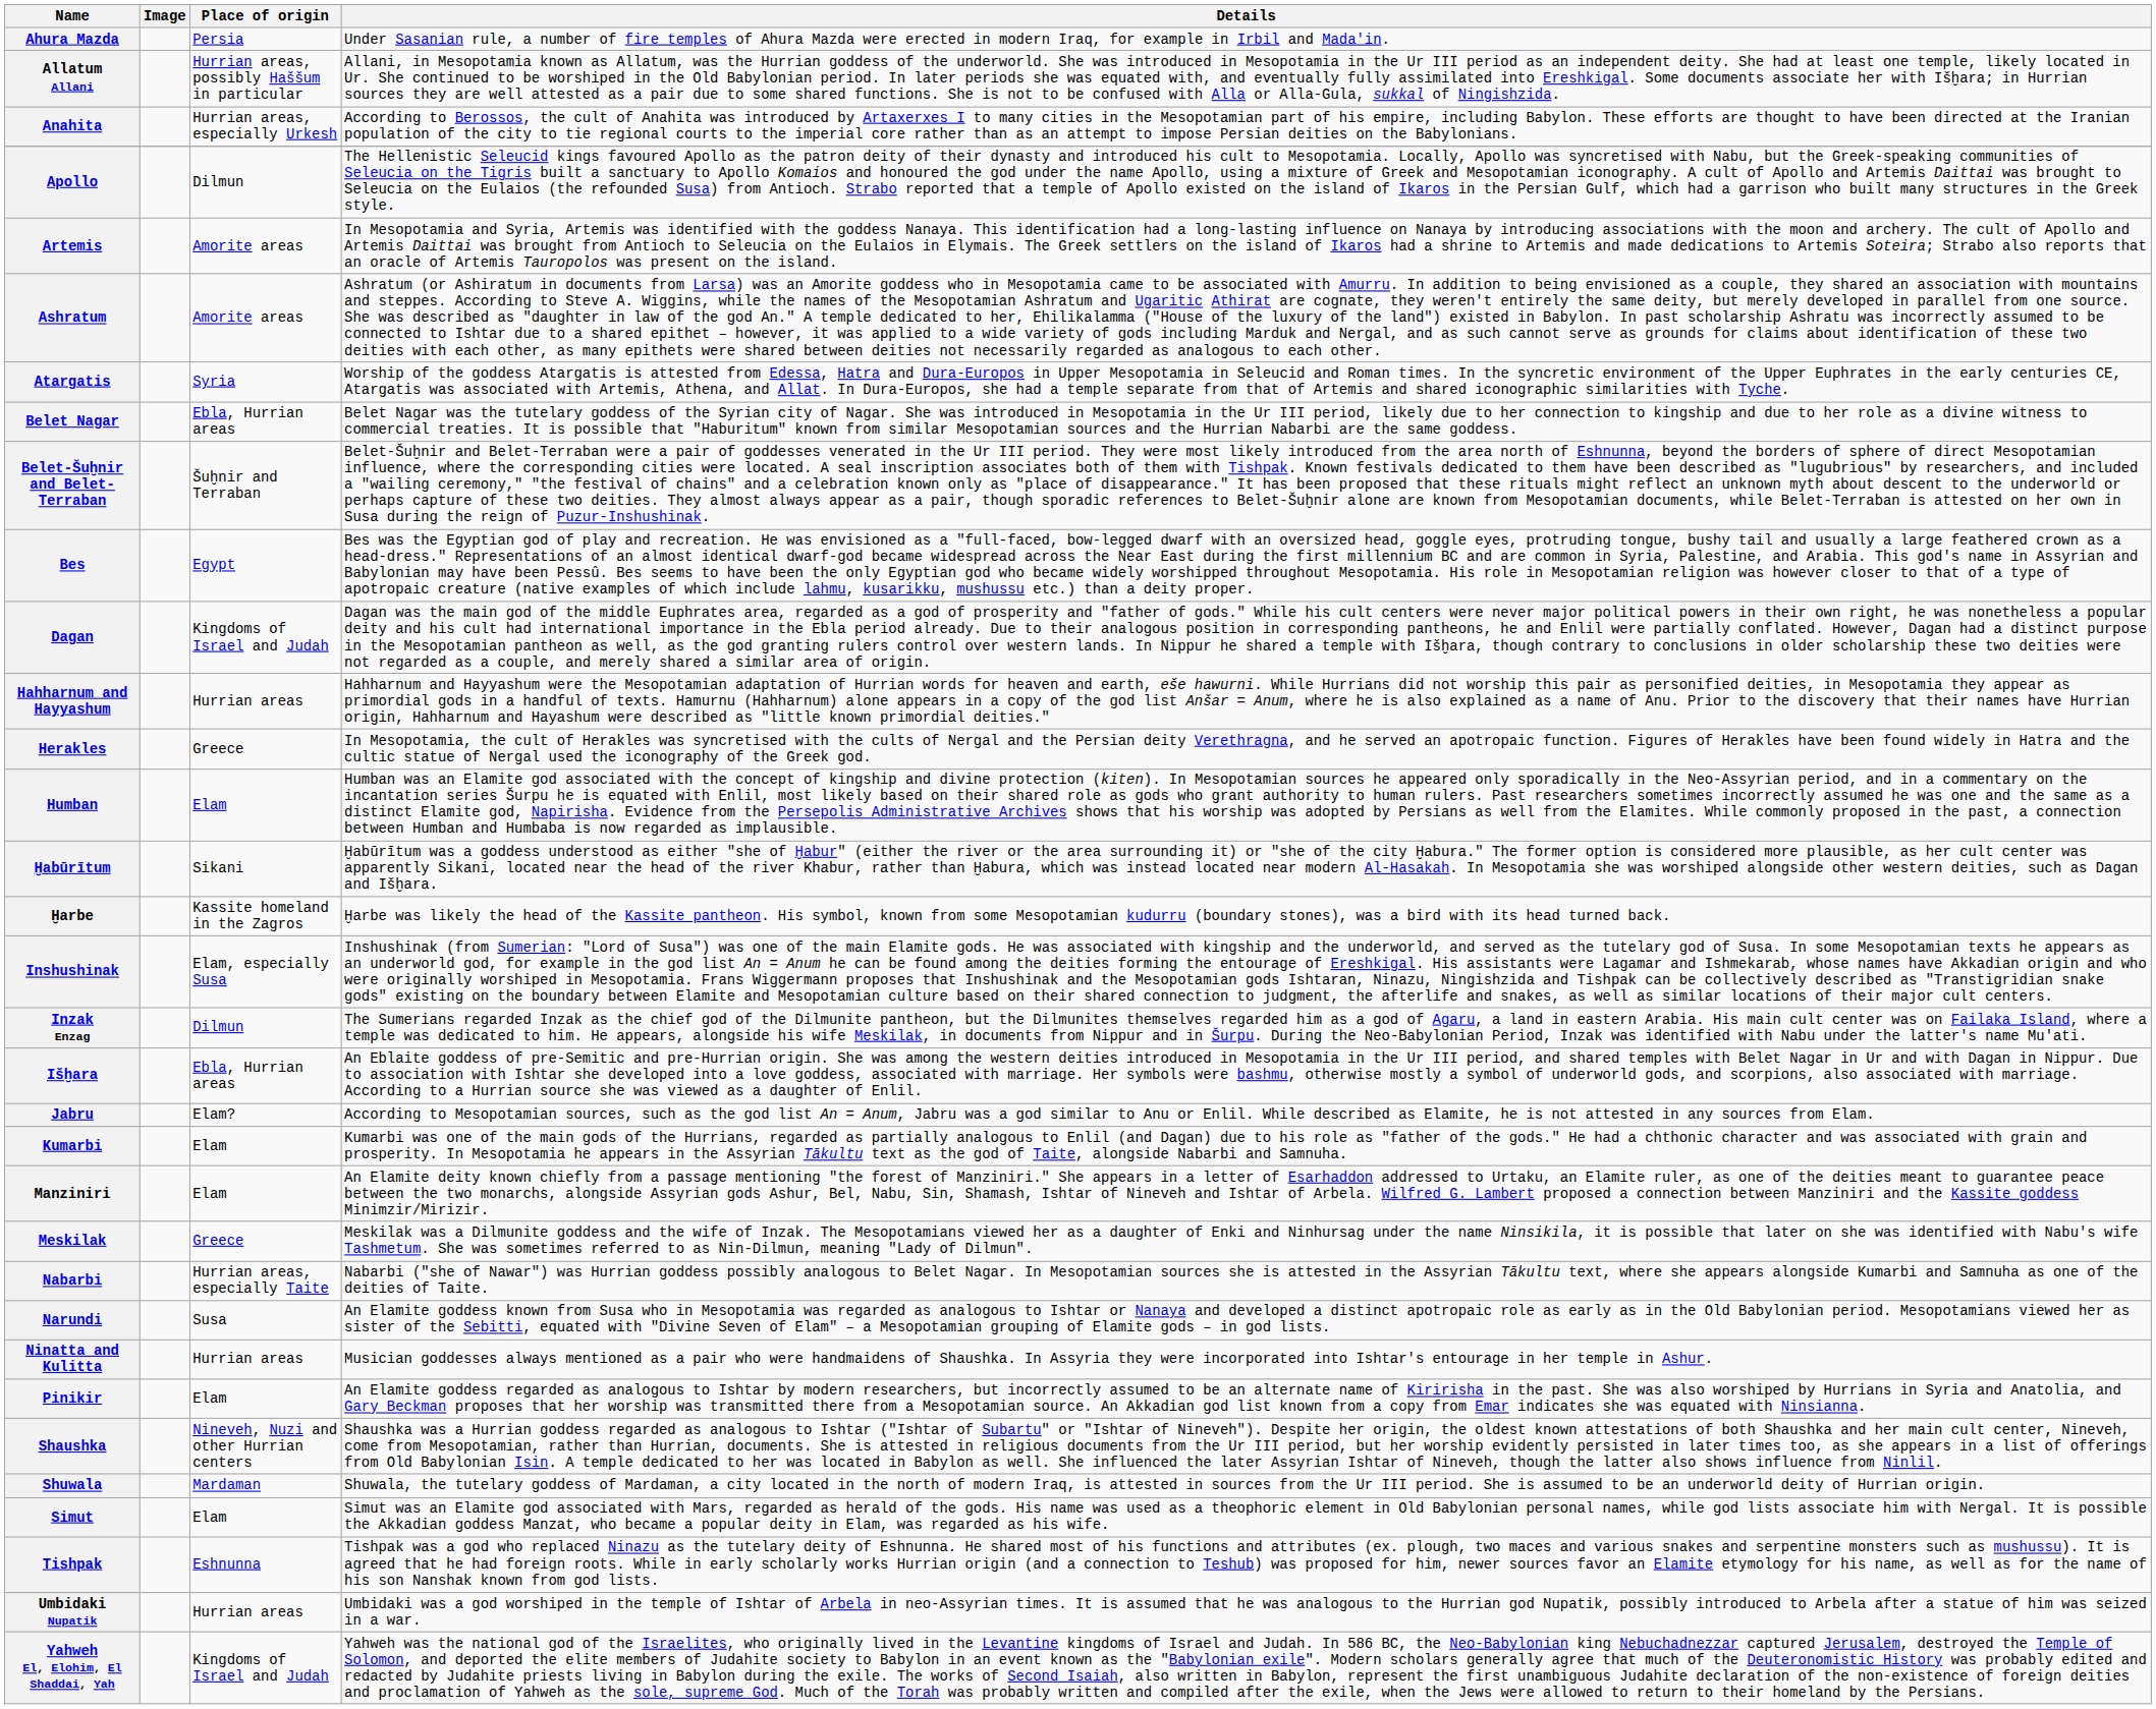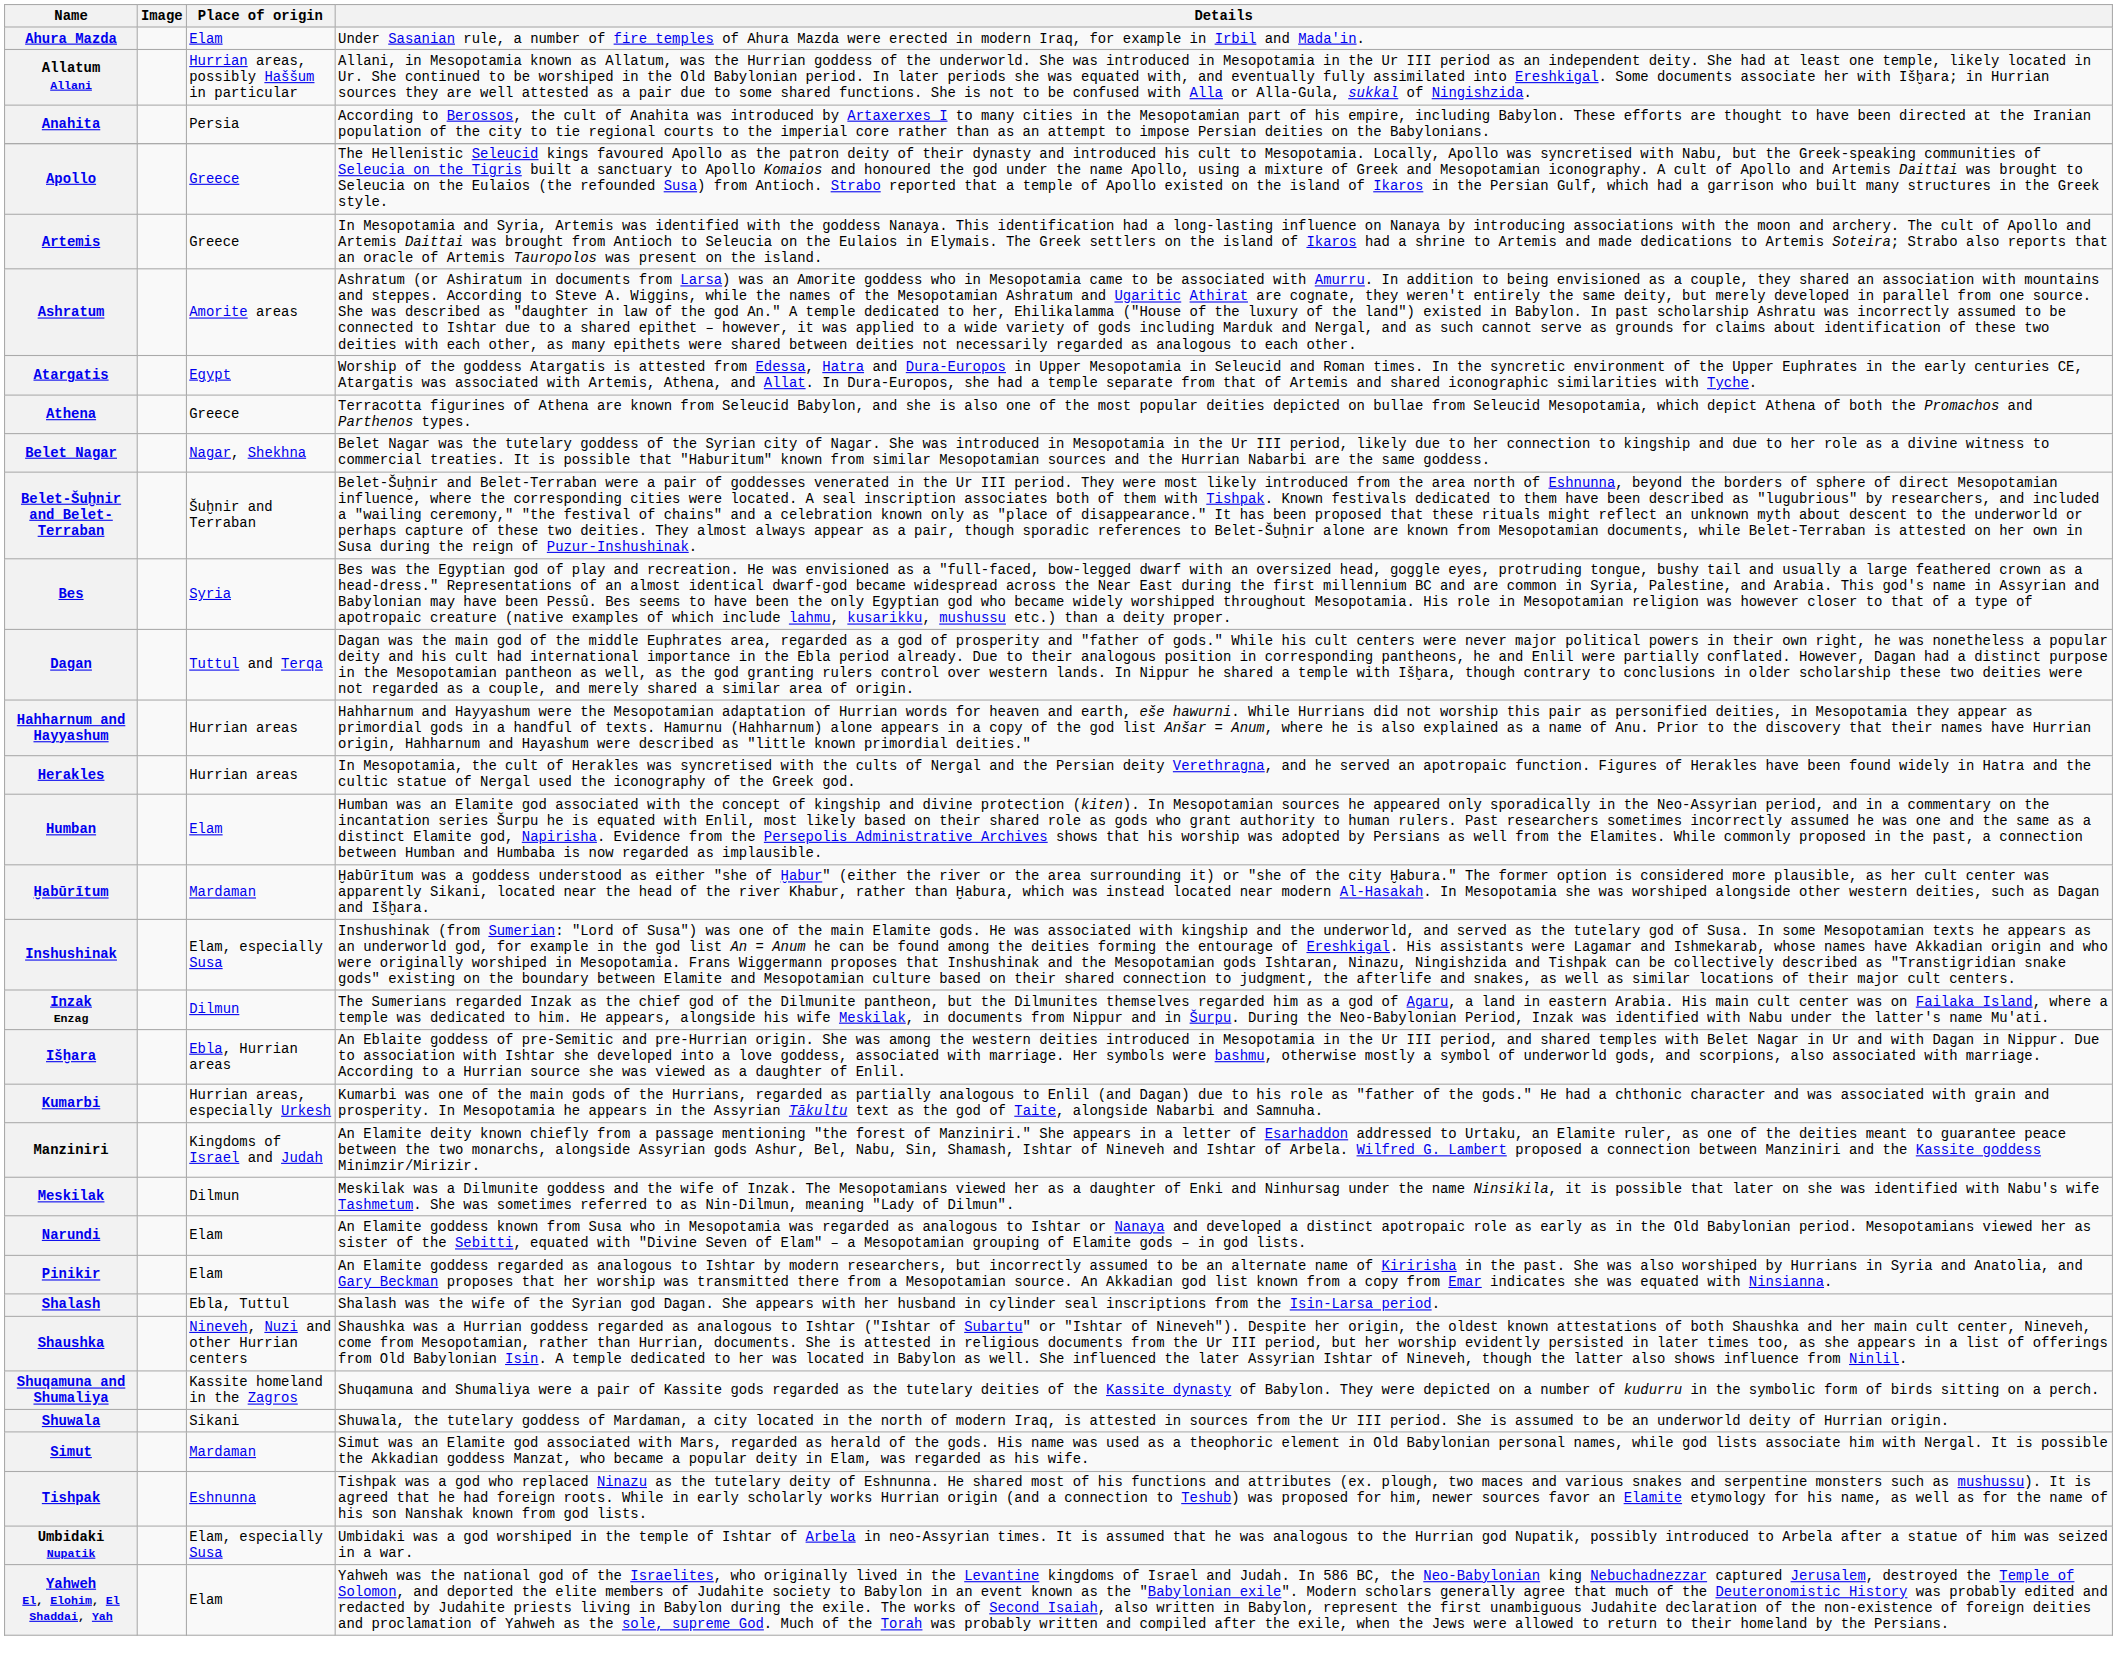Ahura Mazda | Place of origin: Persia -> Elam
Anahita | Place of origin: Hurrian areas, especially Urkesh -> Persia
Apollo | Place of origin: Dilmun -> Greece
Artemis | Place of origin: Amorite areas -> Greece
Atargatis | Place of origin: Syria -> Egypt
+ row: Athena | Greece | Terracotta figurines of Athena are known from Seleucid Babylon, and she is also one of the most popular deities depicted on bullae from Seleucid Mesopotamia, which depict Athena of both the Promachos and Parthenos types.
Belet Nagar | Place of origin: Ebla, Hurrian areas -> Nagar, Shekhna
Bes | Place of origin: Egypt -> Syria
Dagan | Place of origin: Kingdoms of Israel and Judah -> Tuttul and Terqa
Herakles | Place of origin: Greece -> Hurrian areas
Ḫabūrītum | Place of origin: Sikani -> Mardaman
- row: Ḫarbe | Kassite homeland in the Zagros | Ḫarbe was likely the head of the Kassite pantheon. His symbol, known from some Mesopotamian kudurru (boundary stones), was a bird with its head turned back.
- row: Jabru | Elam? | According to Mesopotamian sources, such as the god list An = Anum, Jabru was a god similar to Anu or Enlil. While described as Elamite, he is not attested in any sources from Elam.
Kumarbi | Place of origin: Elam -> Hurrian areas, especially Urkesh
Manziniri | Place of origin: Elam -> Kingdoms of Israel and Judah
Meskilak | Place of origin: Greece -> Dilmun
- row: Nabarbi | Hurrian areas, especially Taite | Nabarbi ("she of Nawar") was Hurrian goddess possibly analogous to Belet Nagar. In Mesopotamian sources she is attested in the Assyrian Tākultu text, where she appears alongside Kumarbi and Samnuha as one of the deities of Taite.
Narundi | Place of origin: Susa -> Elam
- row: Ninatta and Kulitta | Hurrian areas | Musician goddesses always mentioned as a pair who were handmaidens of Shaushka. In Assyria they were incorporated into Ishtar's entourage in her temple in Ashur.
+ row: Shalash | Ebla, Tuttul | Shalash was the wife of the Syrian god Dagan. She appears with her husband in cylinder seal inscriptions from the Isin-Larsa period.
+ row: Shuqamuna and Shumaliya | Kassite homeland in the Zagros | Shuqamuna and Shumaliya were a pair of Kassite gods regarded as the tutelary deities of the Kassite dynasty of Babylon. They were depicted on a number of kudurru in the symbolic form of birds sitting on a perch.
Shuwala | Place of origin: Mardaman -> Sikani
Simut | Place of origin: Elam -> Mardaman
Umbidaki Nupatik | Place of origin: Hurrian areas -> Elam, especially Susa
Yahweh El, Elohim, El Shaddai, Yah | Place of origin: Kingdoms of Israel and Judah -> Elam
